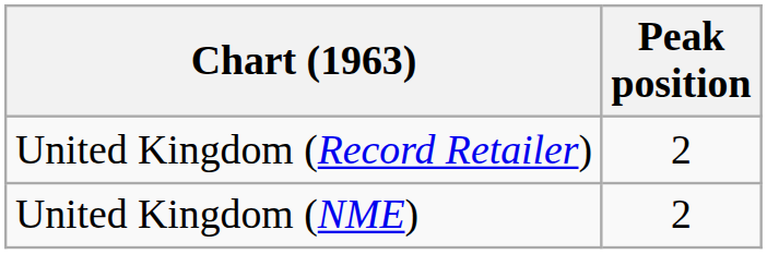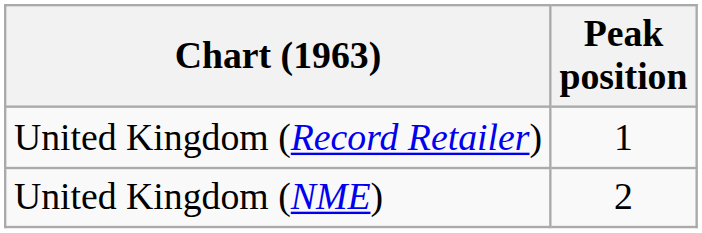United Kingdom (Record Retailer) | Peak position: 2 -> 1
